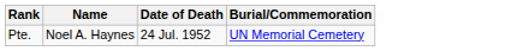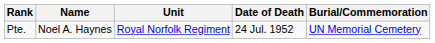+ column: Unit | Royal Norfolk Regiment
